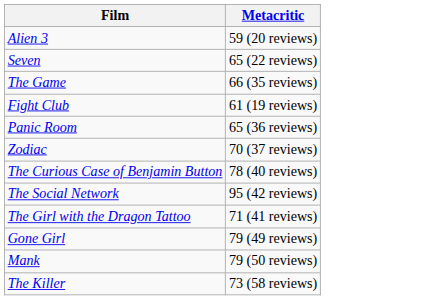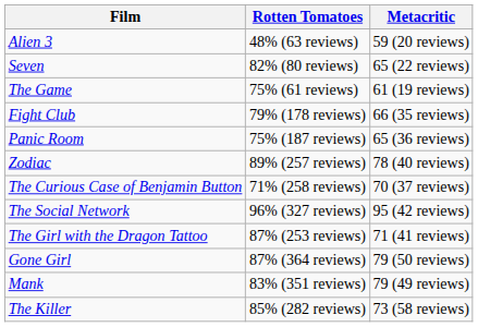+ column: Rotten Tomatoes | 48% (63 reviews) | 82% (80 reviews) | 75% (61 reviews) | 79% (178 reviews) | 75% (187 reviews) | 89% (257 reviews) | 71% (258 reviews) | 96% (327 reviews) | 87% (253 reviews) | 87% (364 reviews) | 83% (351 reviews) | 85% (282 reviews)
The Game | Metacritic: 66 (35 reviews) -> 61 (19 reviews)
Fight Club | Metacritic: 61 (19 reviews) -> 66 (35 reviews)
Zodiac | Metacritic: 70 (37 reviews) -> 78 (40 reviews)
The Curious Case of Benjamin Button | Metacritic: 78 (40 reviews) -> 70 (37 reviews)
Gone Girl | Metacritic: 79 (49 reviews) -> 79 (50 reviews)
Mank | Metacritic: 79 (50 reviews) -> 79 (49 reviews)
